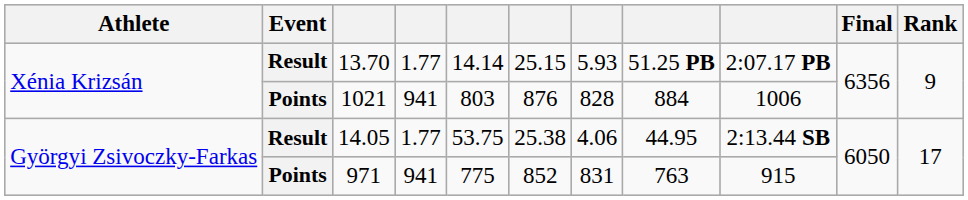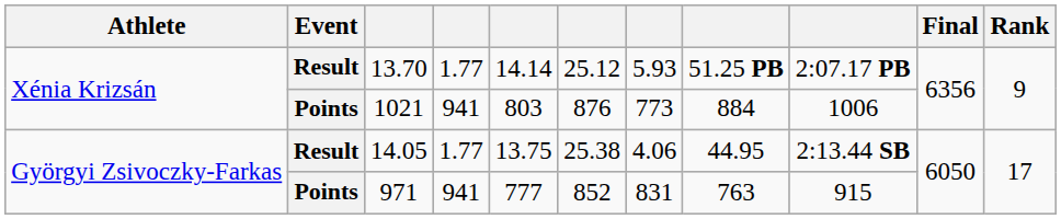13.70 | column 6: 25.15 -> 25.12
1021 | column 7: 828 -> 773
14.05 | column 5: 53.75 -> 13.75
971 | column 5: 775 -> 777
